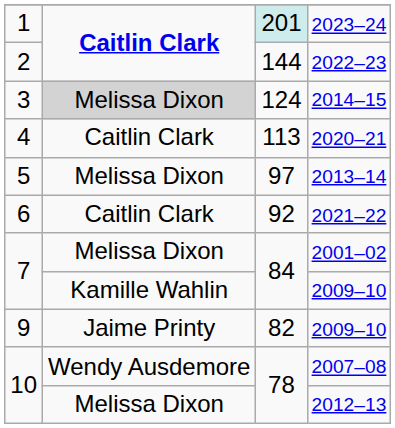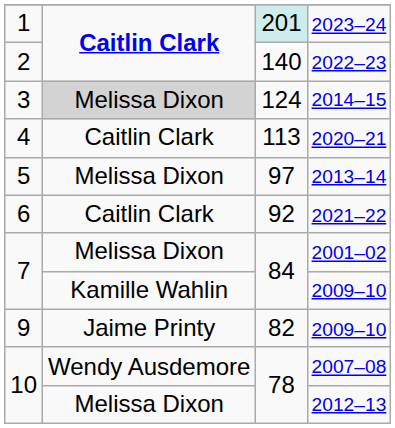2022–23 | column 3: 144 -> 140
